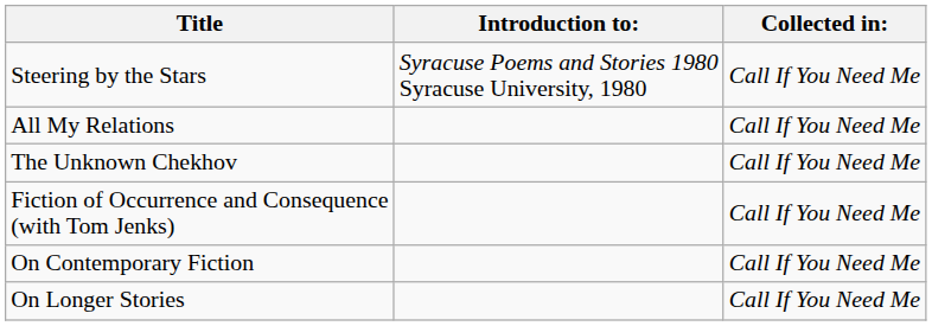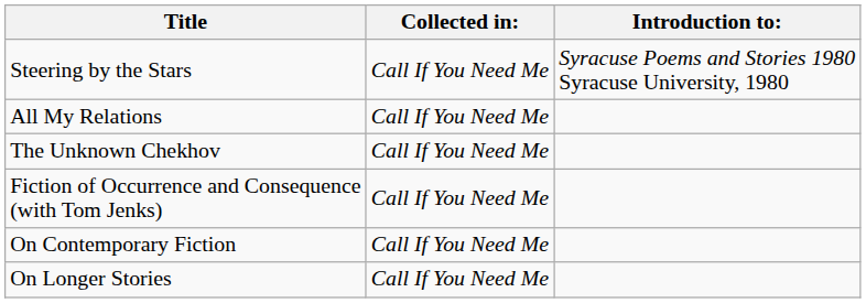columns swapped: Introduction to: <-> Collected in:
